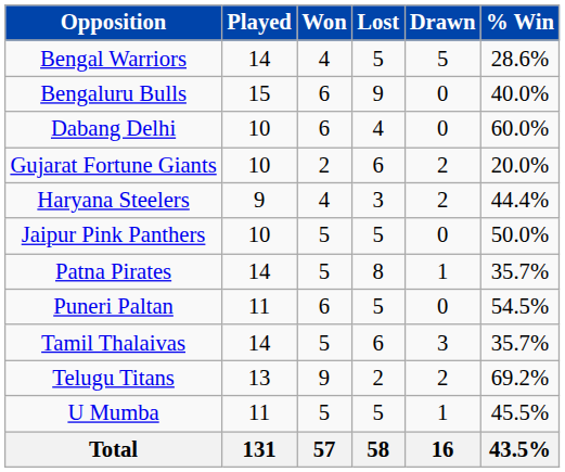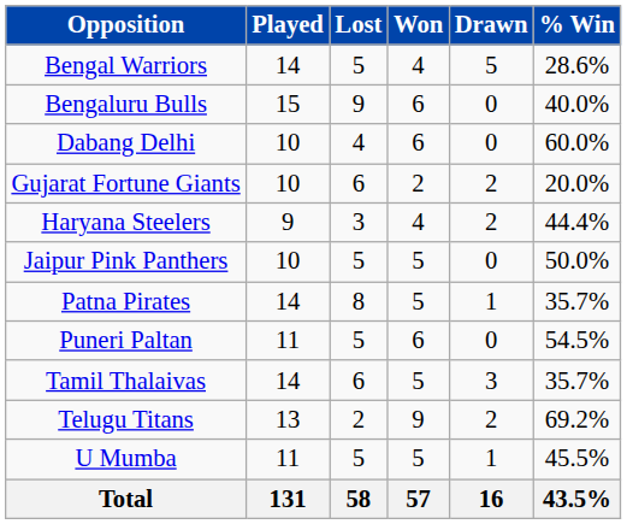columns swapped: Won <-> Lost
